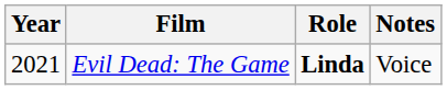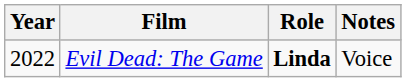Evil Dead: The Game | Year: 2021 -> 2022
